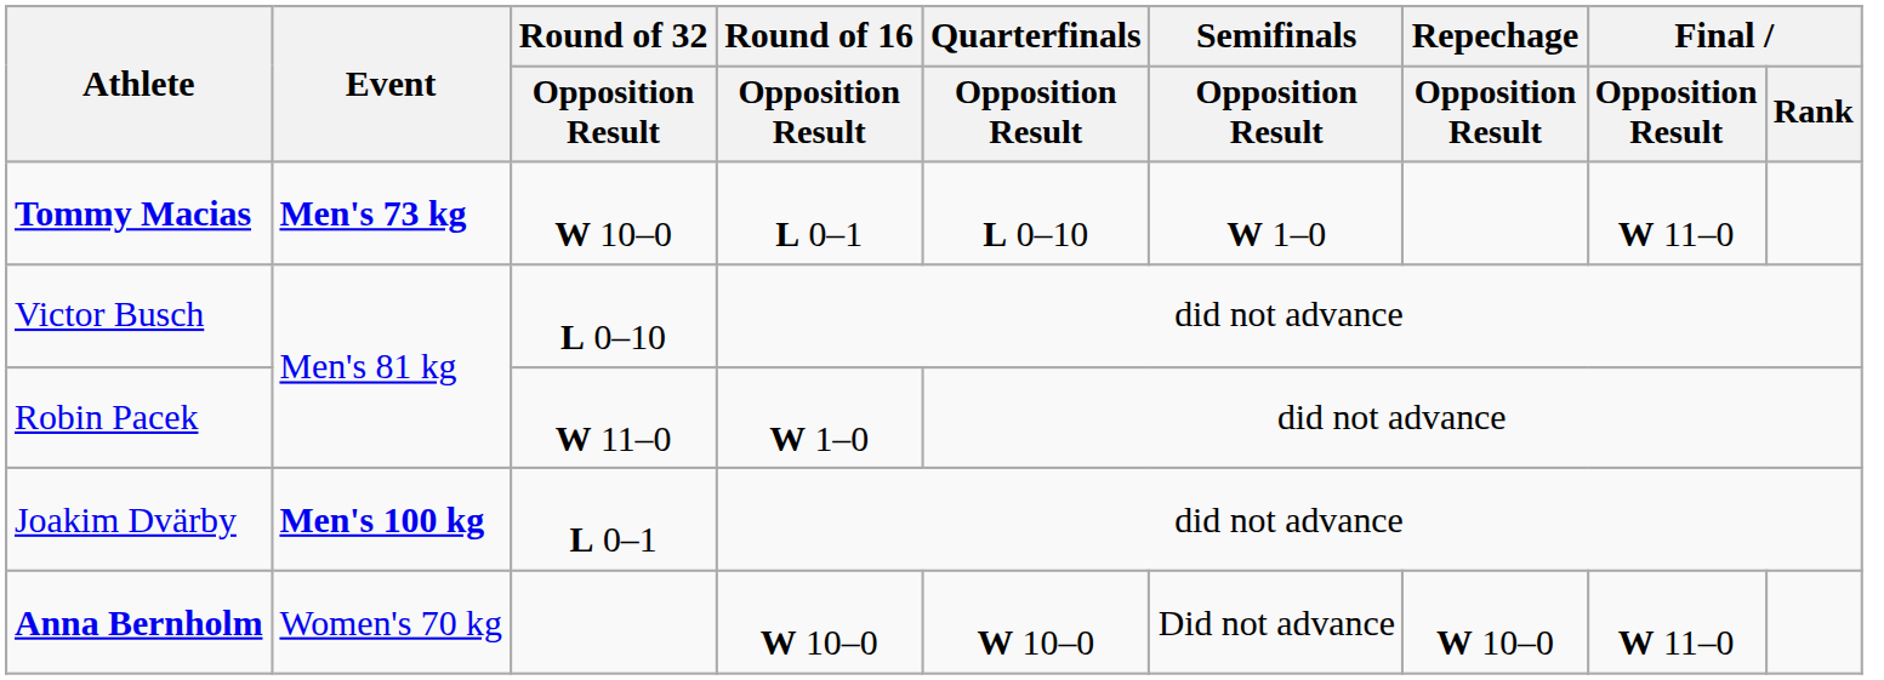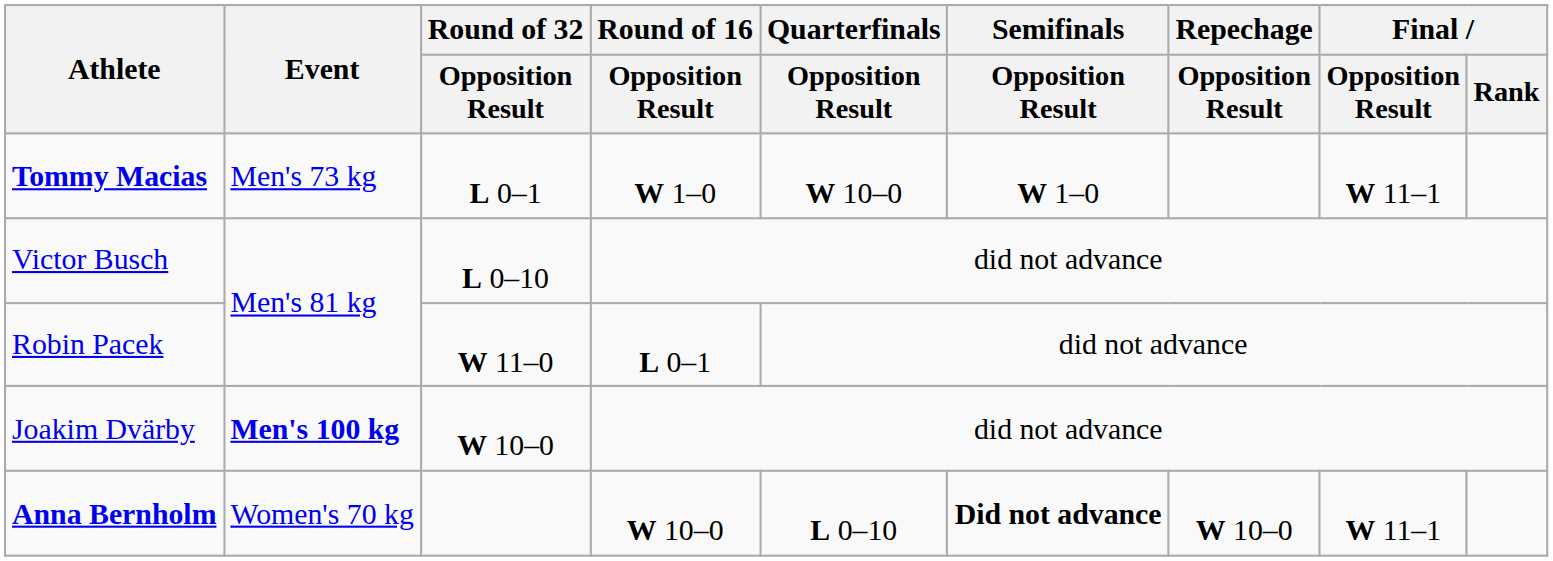Tommy Macias | Event: bold -> normal
Tommy Macias | Round of 32 / Opposition Result: W 10–0 -> L 0–1
Tommy Macias | Round of 16 / Opposition Result: L 0–1 -> W 1–0
Tommy Macias | Quarterfinals / Opposition Result: L 0–10 -> W 10–0
Tommy Macias | Final / Opposition Result: W 11–0 -> W 11–1
Robin Pacek | Round of 16 / Opposition Result: W 1–0 -> L 0–1
Joakim Dvärby | Round of 32 / Opposition Result: L 0–1 -> W 10–0
Anna Bernholm | Quarterfinals / Opposition Result: W 10–0 -> L 0–10
Anna Bernholm | Semifinals / Opposition Result: normal -> bold
Anna Bernholm | Final / Opposition Result: W 11–0 -> W 11–1
